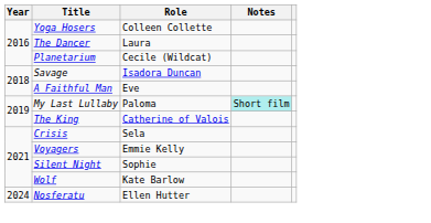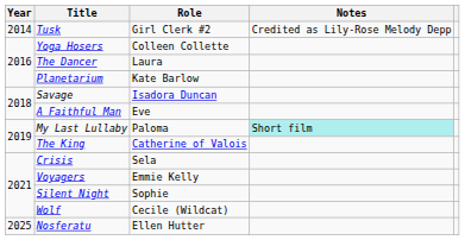+ row: 2014 | Tusk | Girl Clerk #2 | Credited as Lily-Rose Melody Depp
Planetarium | Role: Cecile (Wildcat) -> Kate Barlow
Wolf | Role: Kate Barlow -> Cecile (Wildcat)
Nosferatu | Year: 2024 -> 2025
